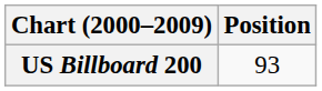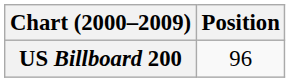US Billboard 200 | Position: 93 -> 96
